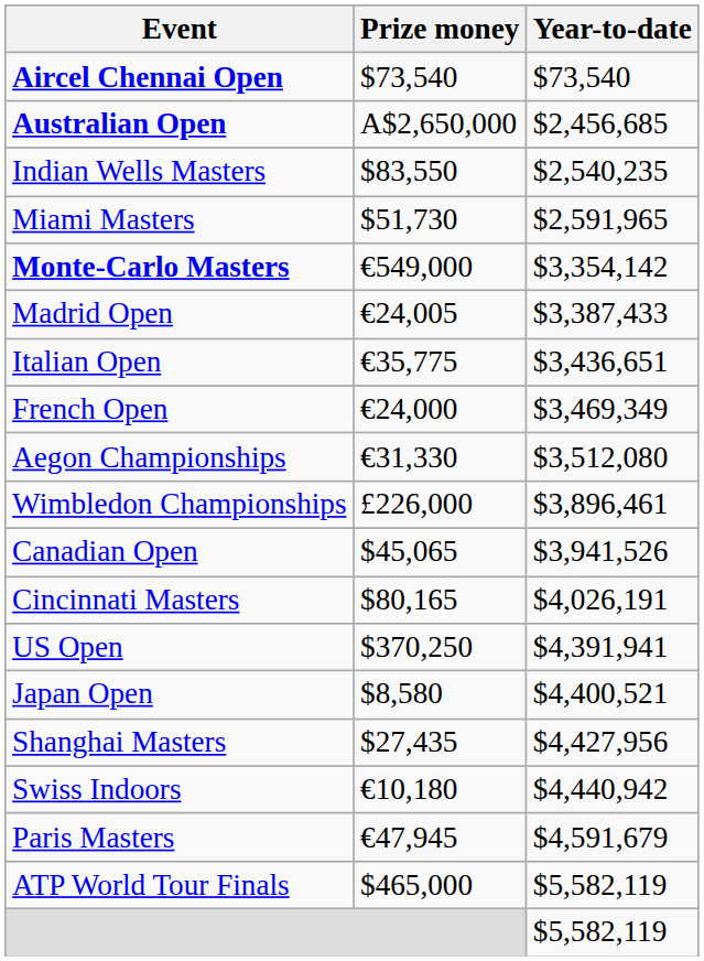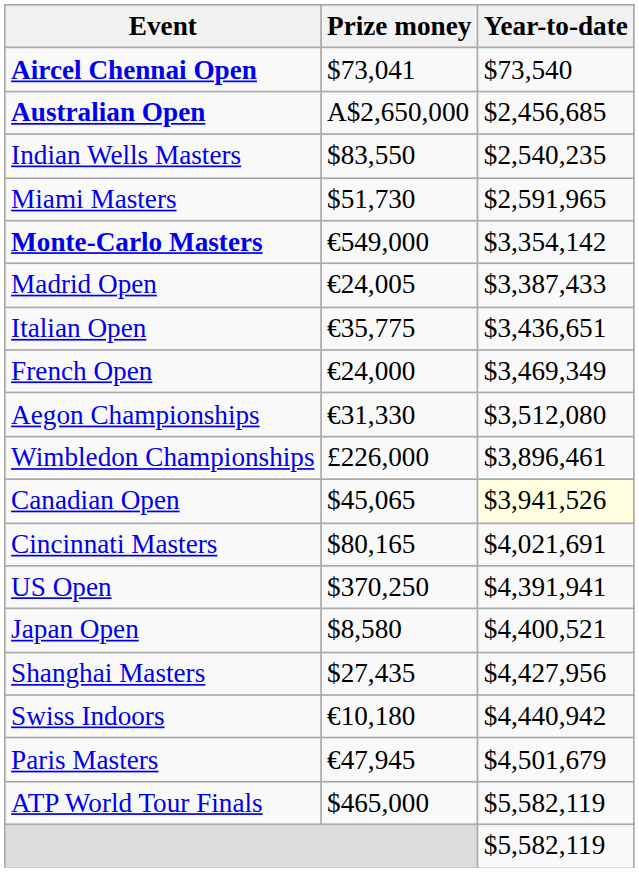Aircel Chennai Open | Prize money: $73,540 -> $73,041
Canadian Open | Year-to-date: no background -> lightyellow background
Cincinnati Masters | Year-to-date: $4,026,191 -> $4,021,691
Paris Masters | Year-to-date: $4,591,679 -> $4,501,679
